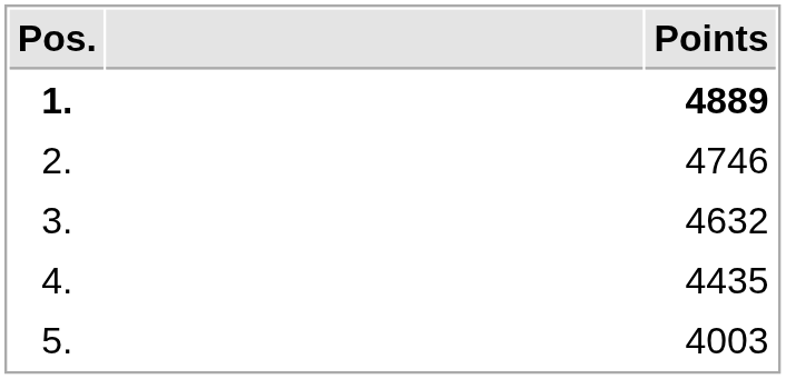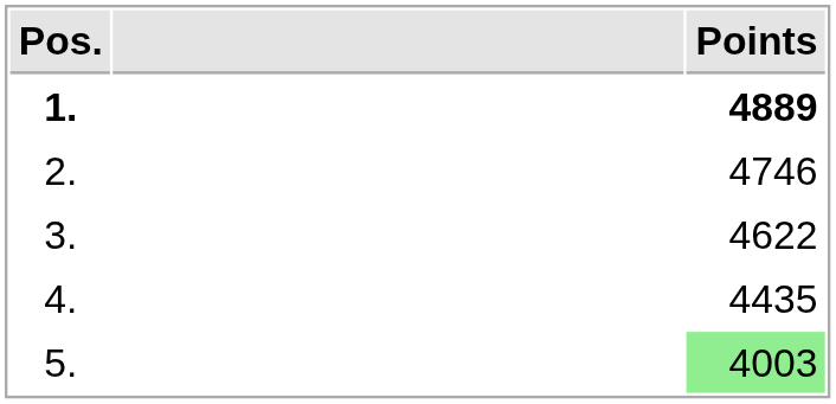3. | Points: 4632 -> 4622
5. | Points: no background -> lightgreen background
